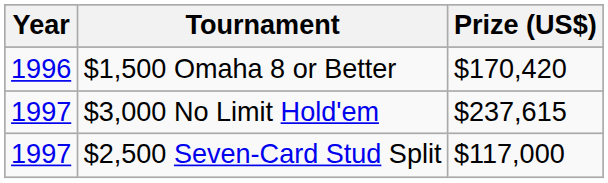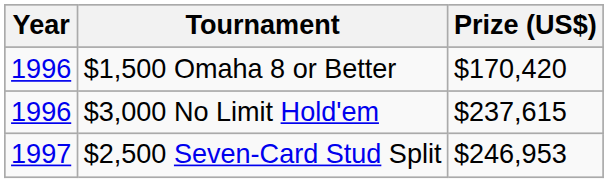$3,000 No Limit Hold'em | Year: 1997 -> 1996
$2,500 Seven-Card Stud Split | Prize (US$): $117,000 -> $246,953
